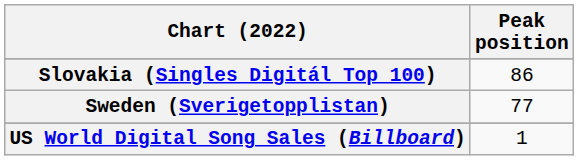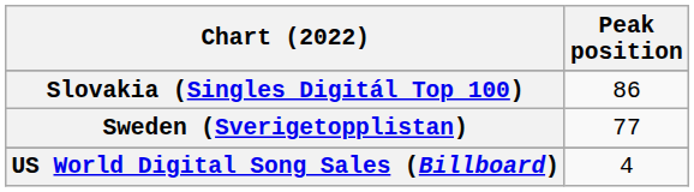US World Digital Song Sales (Billboard) | Peak position: 1 -> 4
